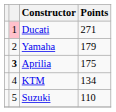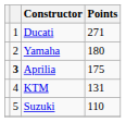Ducati | column 2: pink background -> no background
Yamaha | Points: 179 -> 180
KTM | Points: 134 -> 131
